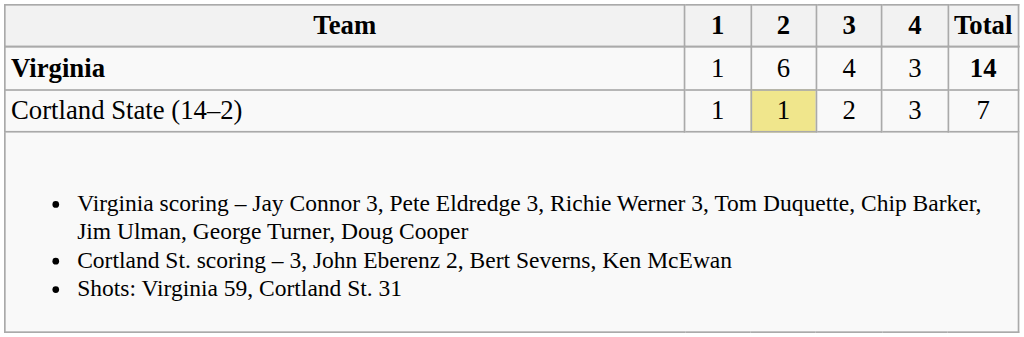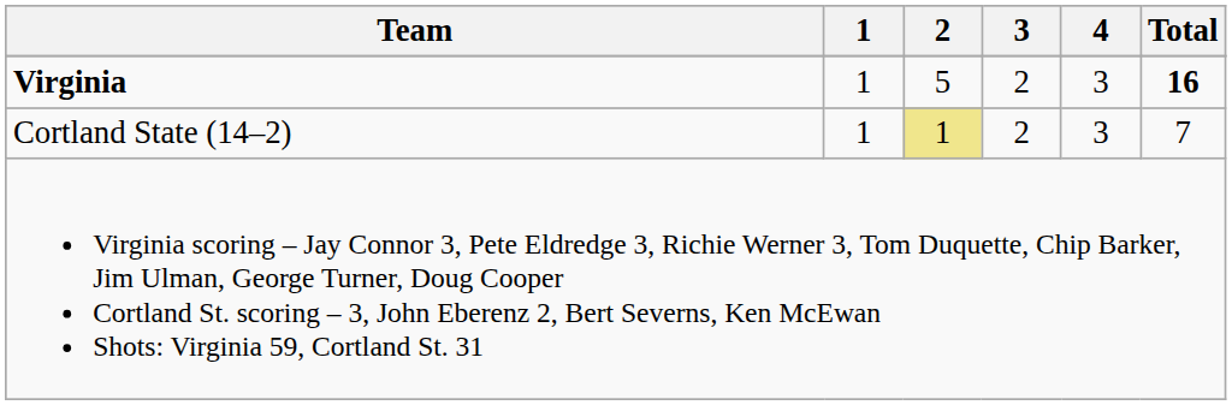Virginia | 2: 6 -> 5
Virginia | 3: 4 -> 2
Virginia | Total: 14 -> 16
